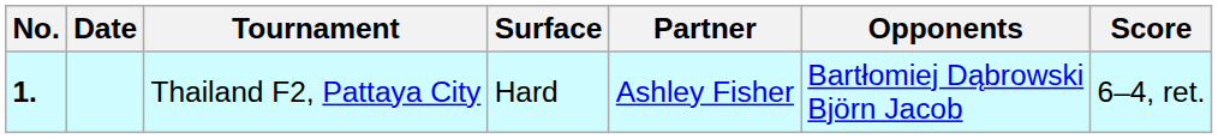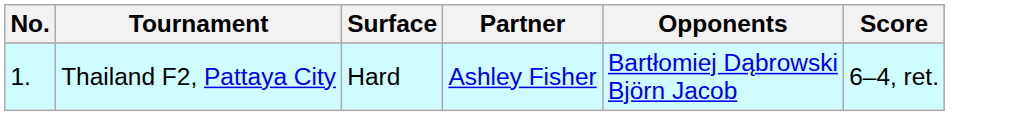- column: Date
Thailand F2, Pattaya City | No.: bold -> normal
